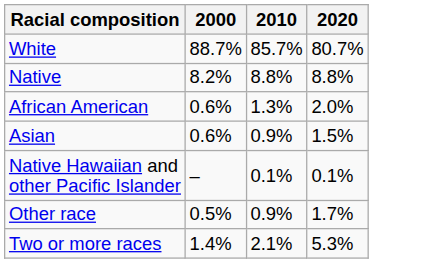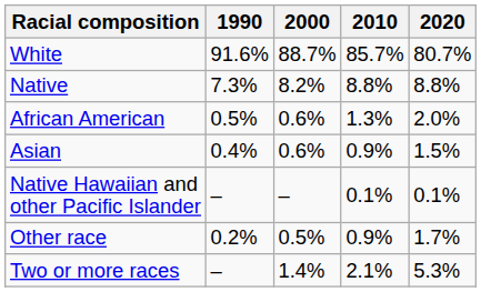+ column: 1990 | 91.6% | 7.3% | 0.5% | 0.4% | – | 0.2% | –
